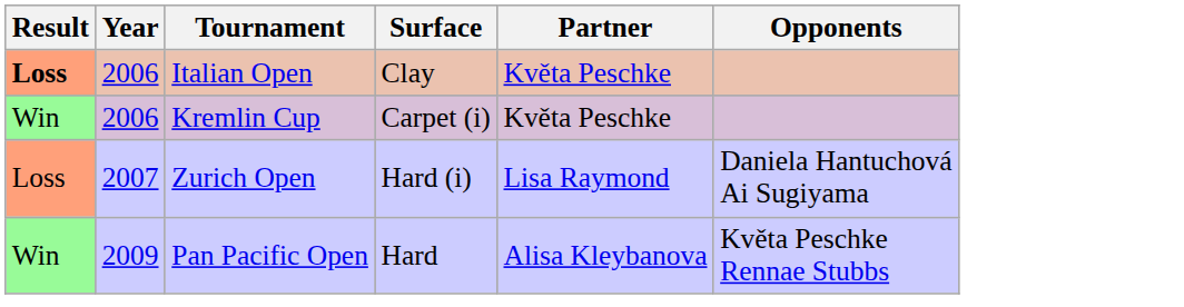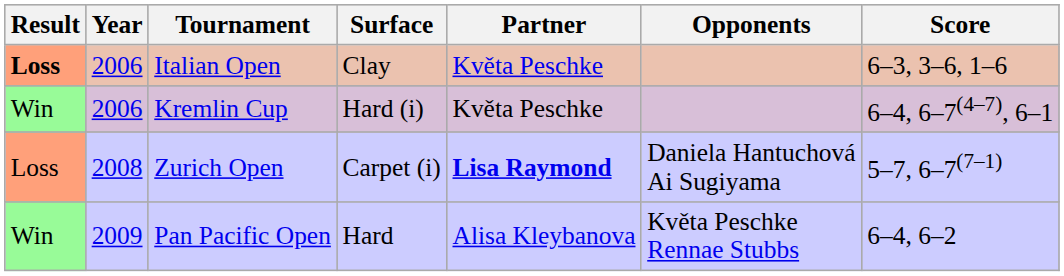+ column: Score | 6–3, 3–6, 1–6 | 6–4, 6–7(4–7), 6–1 | 5–7, 6–7(7–1) | 6–4, 6–2
Kremlin Cup | Surface: Carpet (i) -> Hard (i)
Zurich Open | Year: 2007 -> 2008
Zurich Open | Surface: Hard (i) -> Carpet (i)
Zurich Open | Partner: normal -> bold
